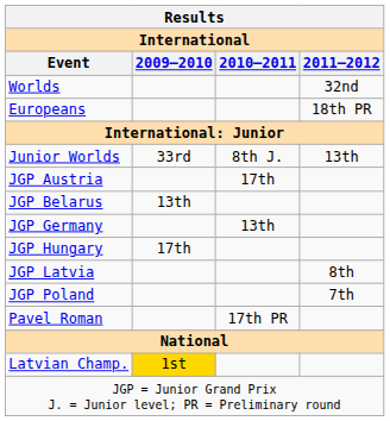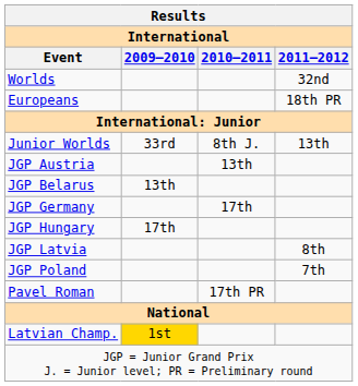JGP Austria | 2010–2011: 17th -> 13th
JGP Germany | 2010–2011: 13th -> 17th
